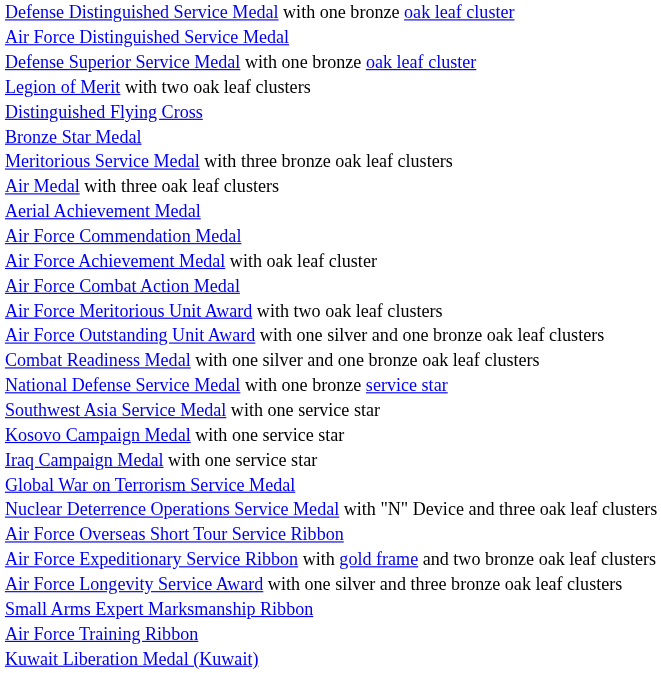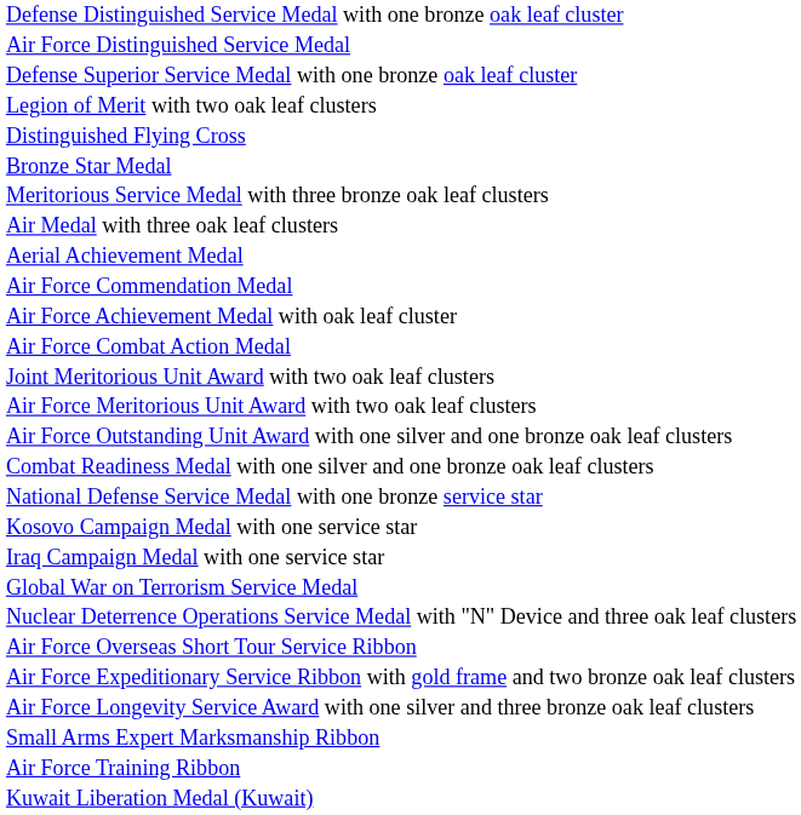+ row: Joint Meritorious Unit Award with two oak leaf clusters
- row: Southwest Asia Service Medal with one service star
